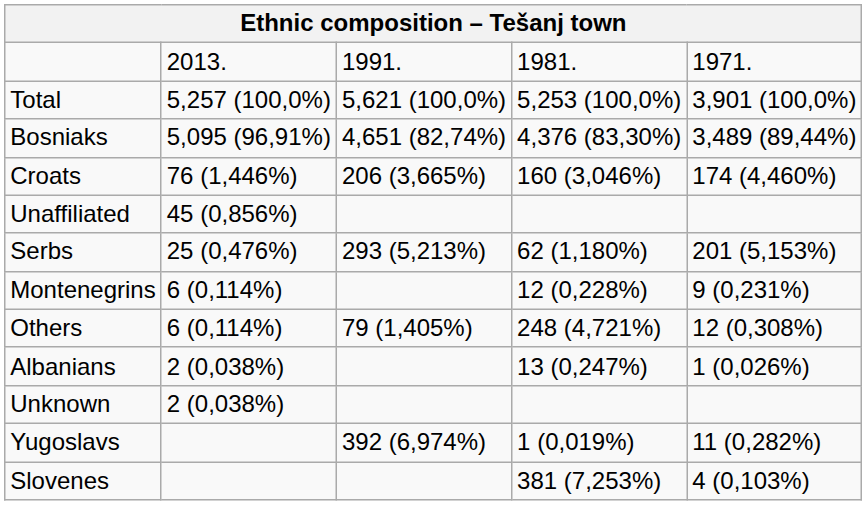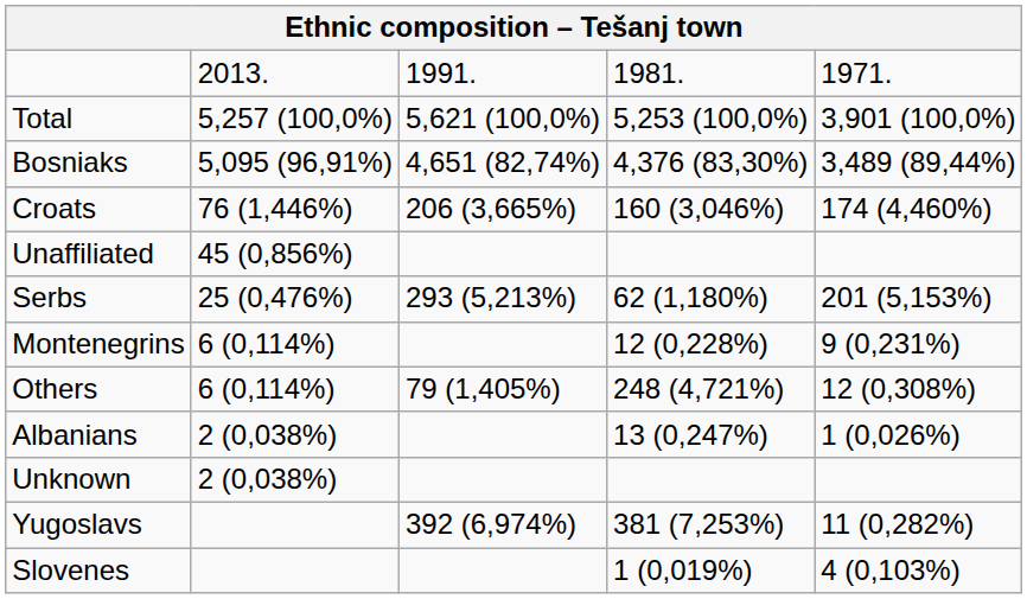Yugoslavs | column 4: 1 (0,019%) -> 381 (7,253%)
Slovenes | column 4: 381 (7,253%) -> 1 (0,019%)
